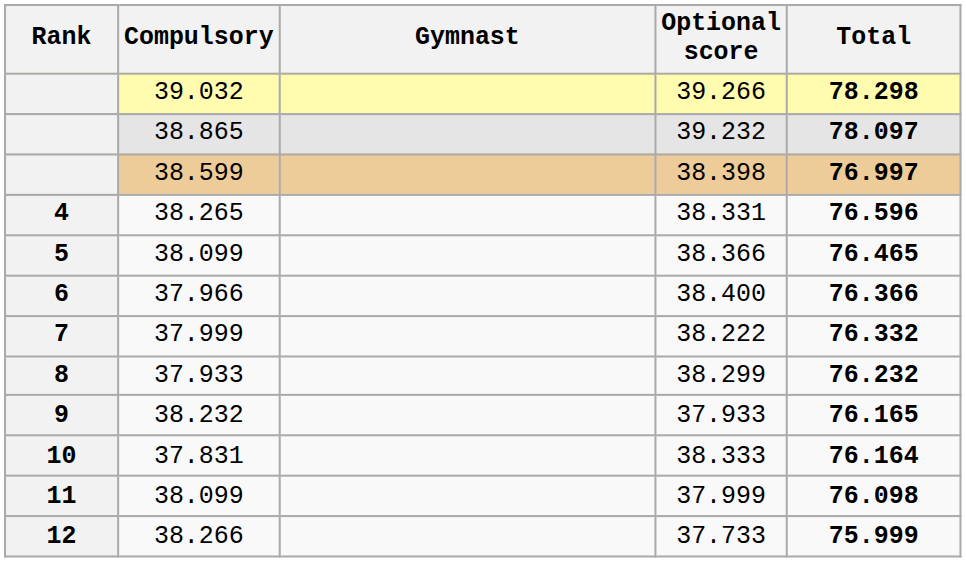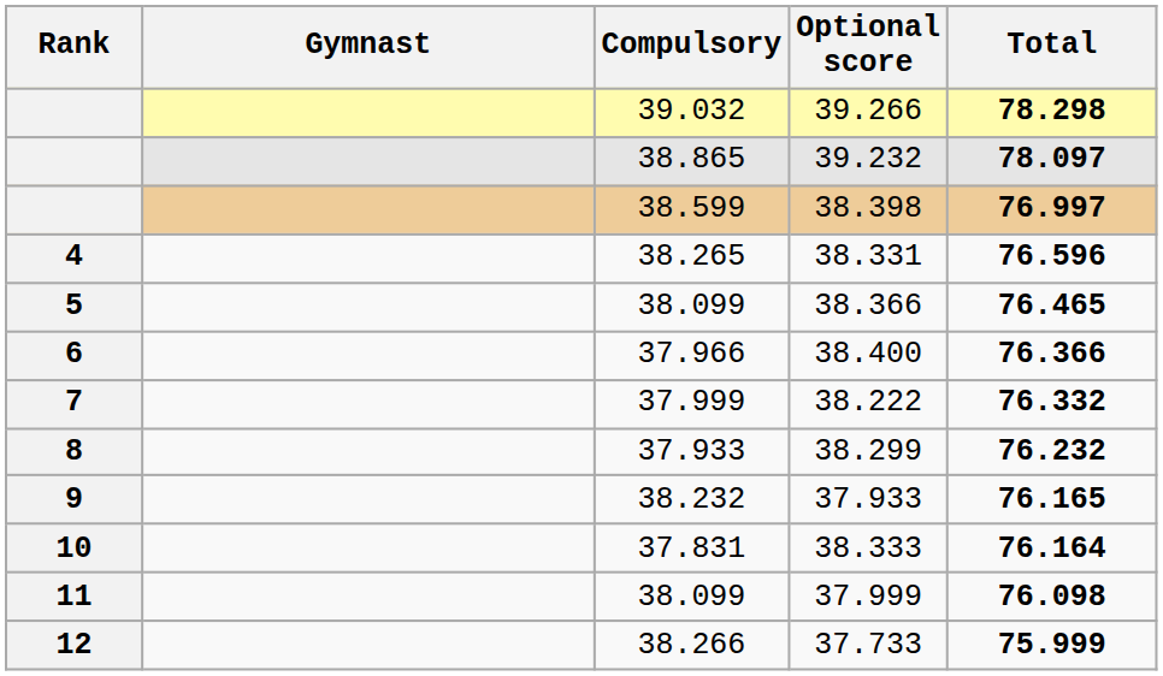columns swapped: Gymnast <-> Compulsory
